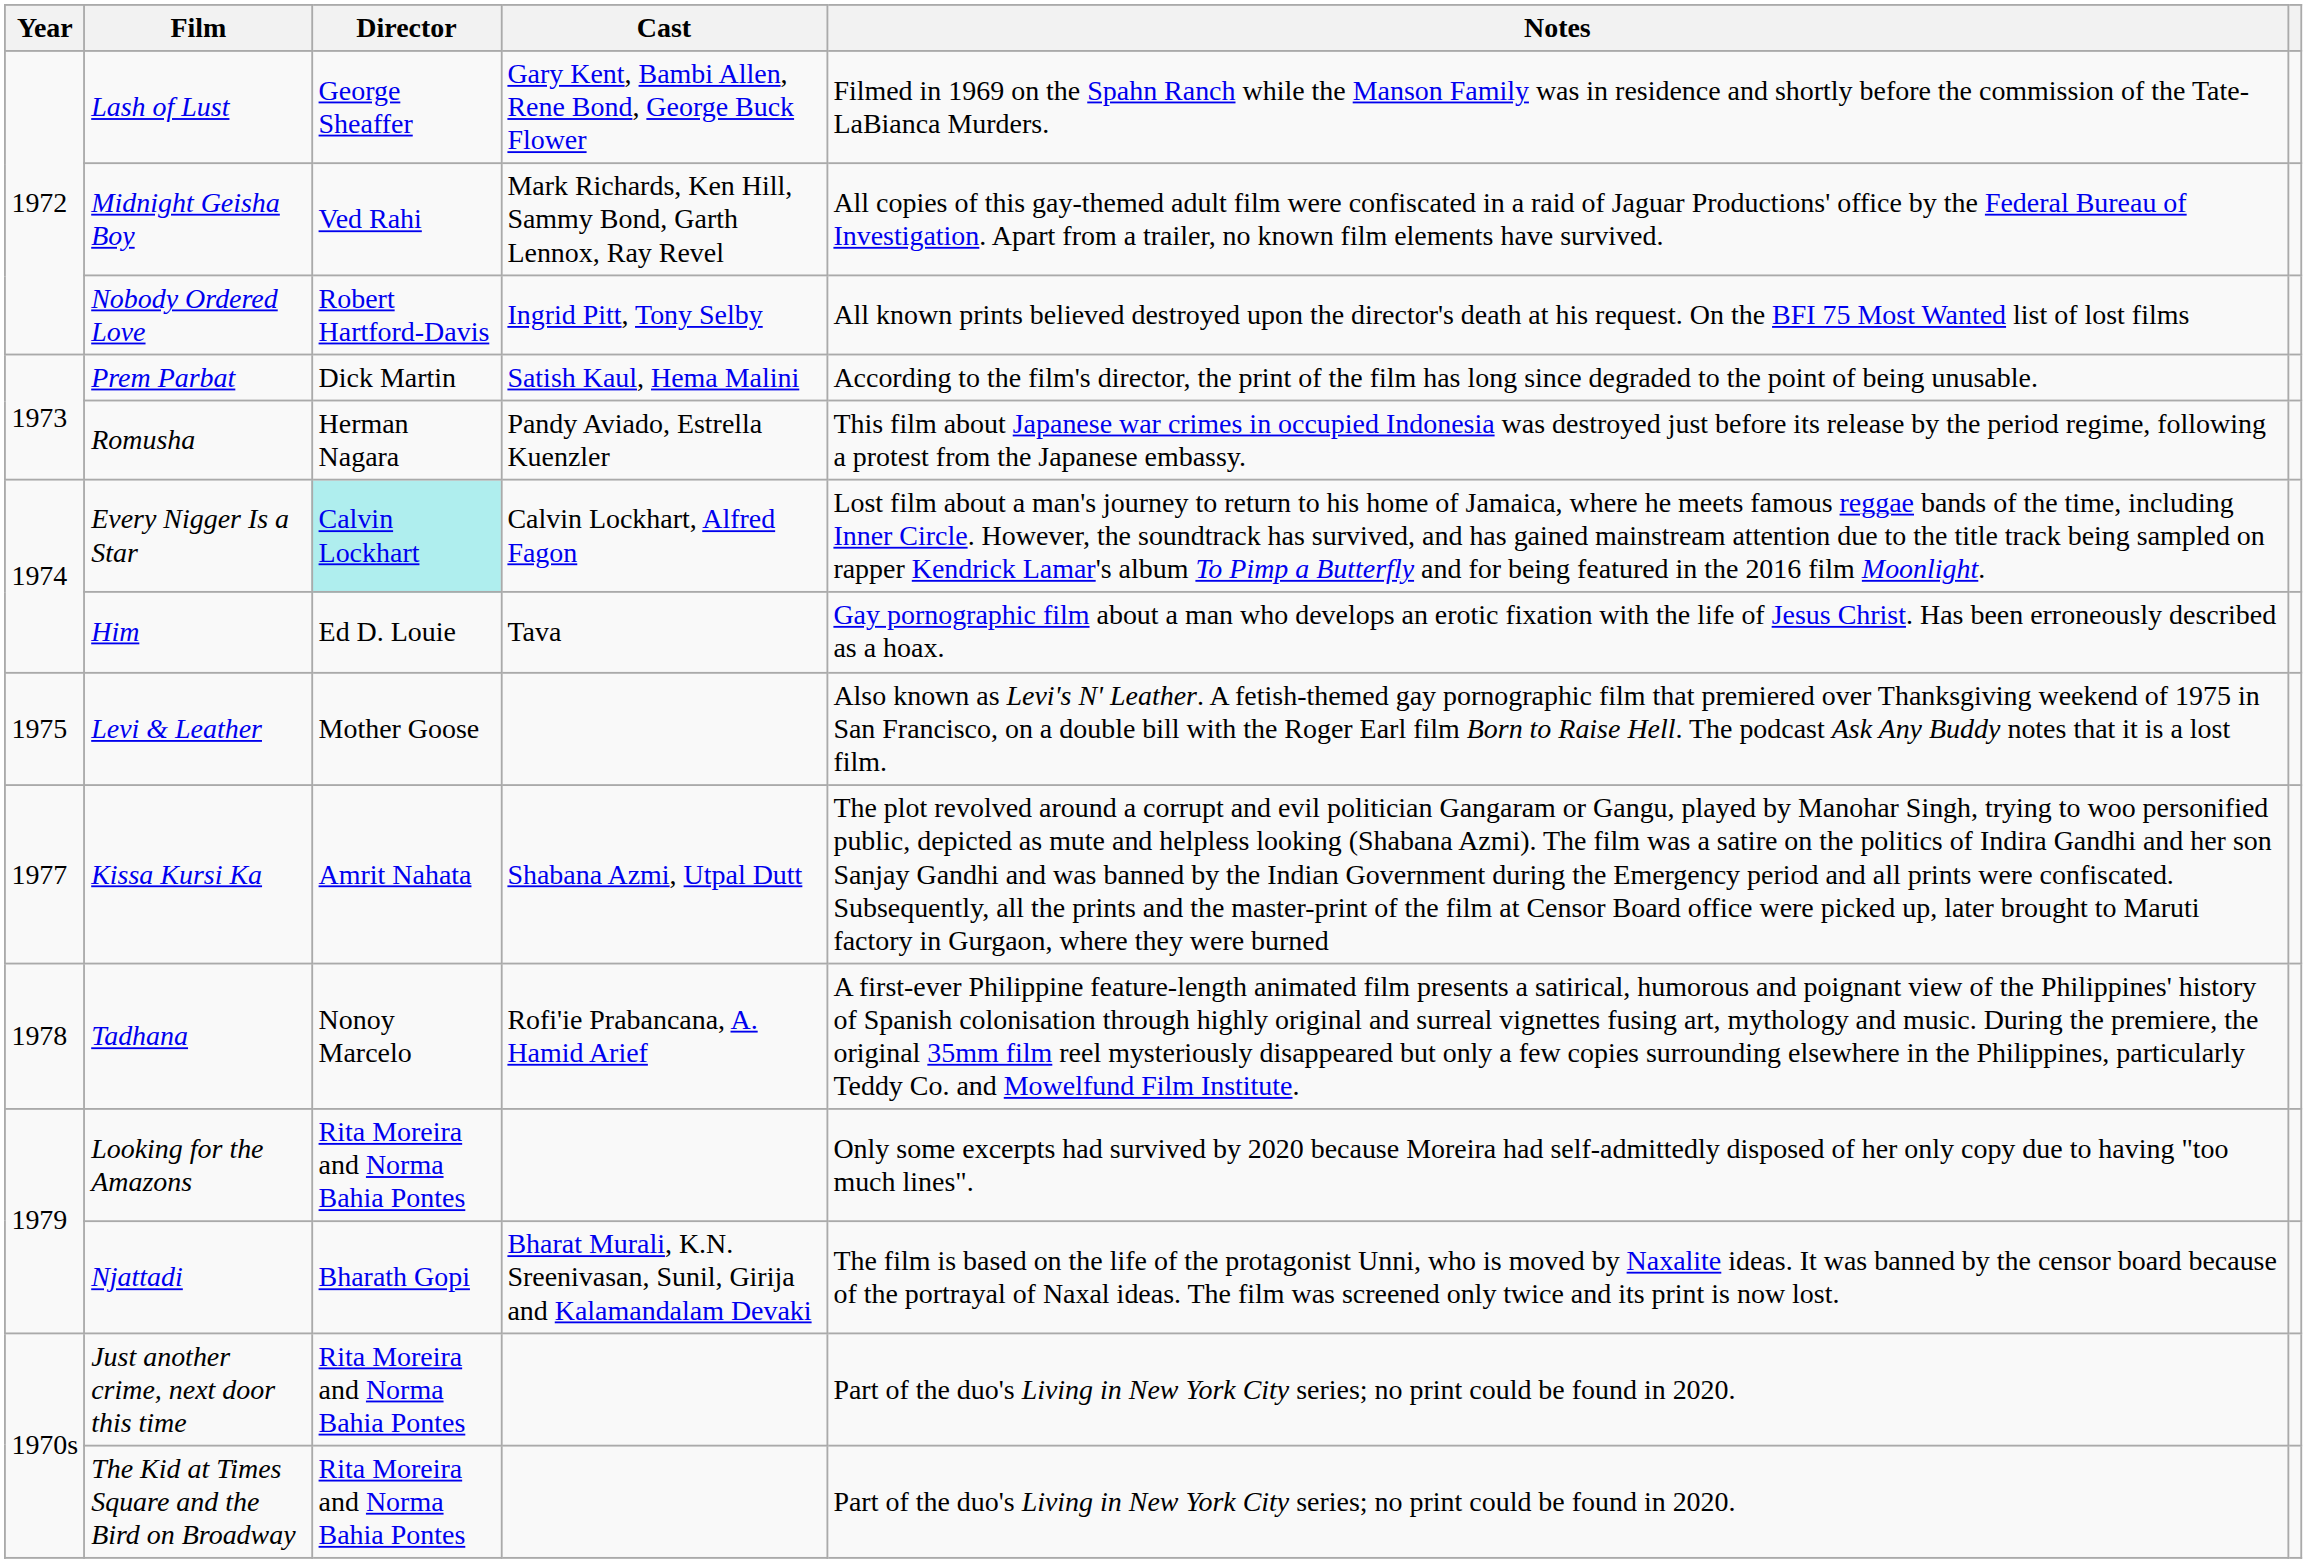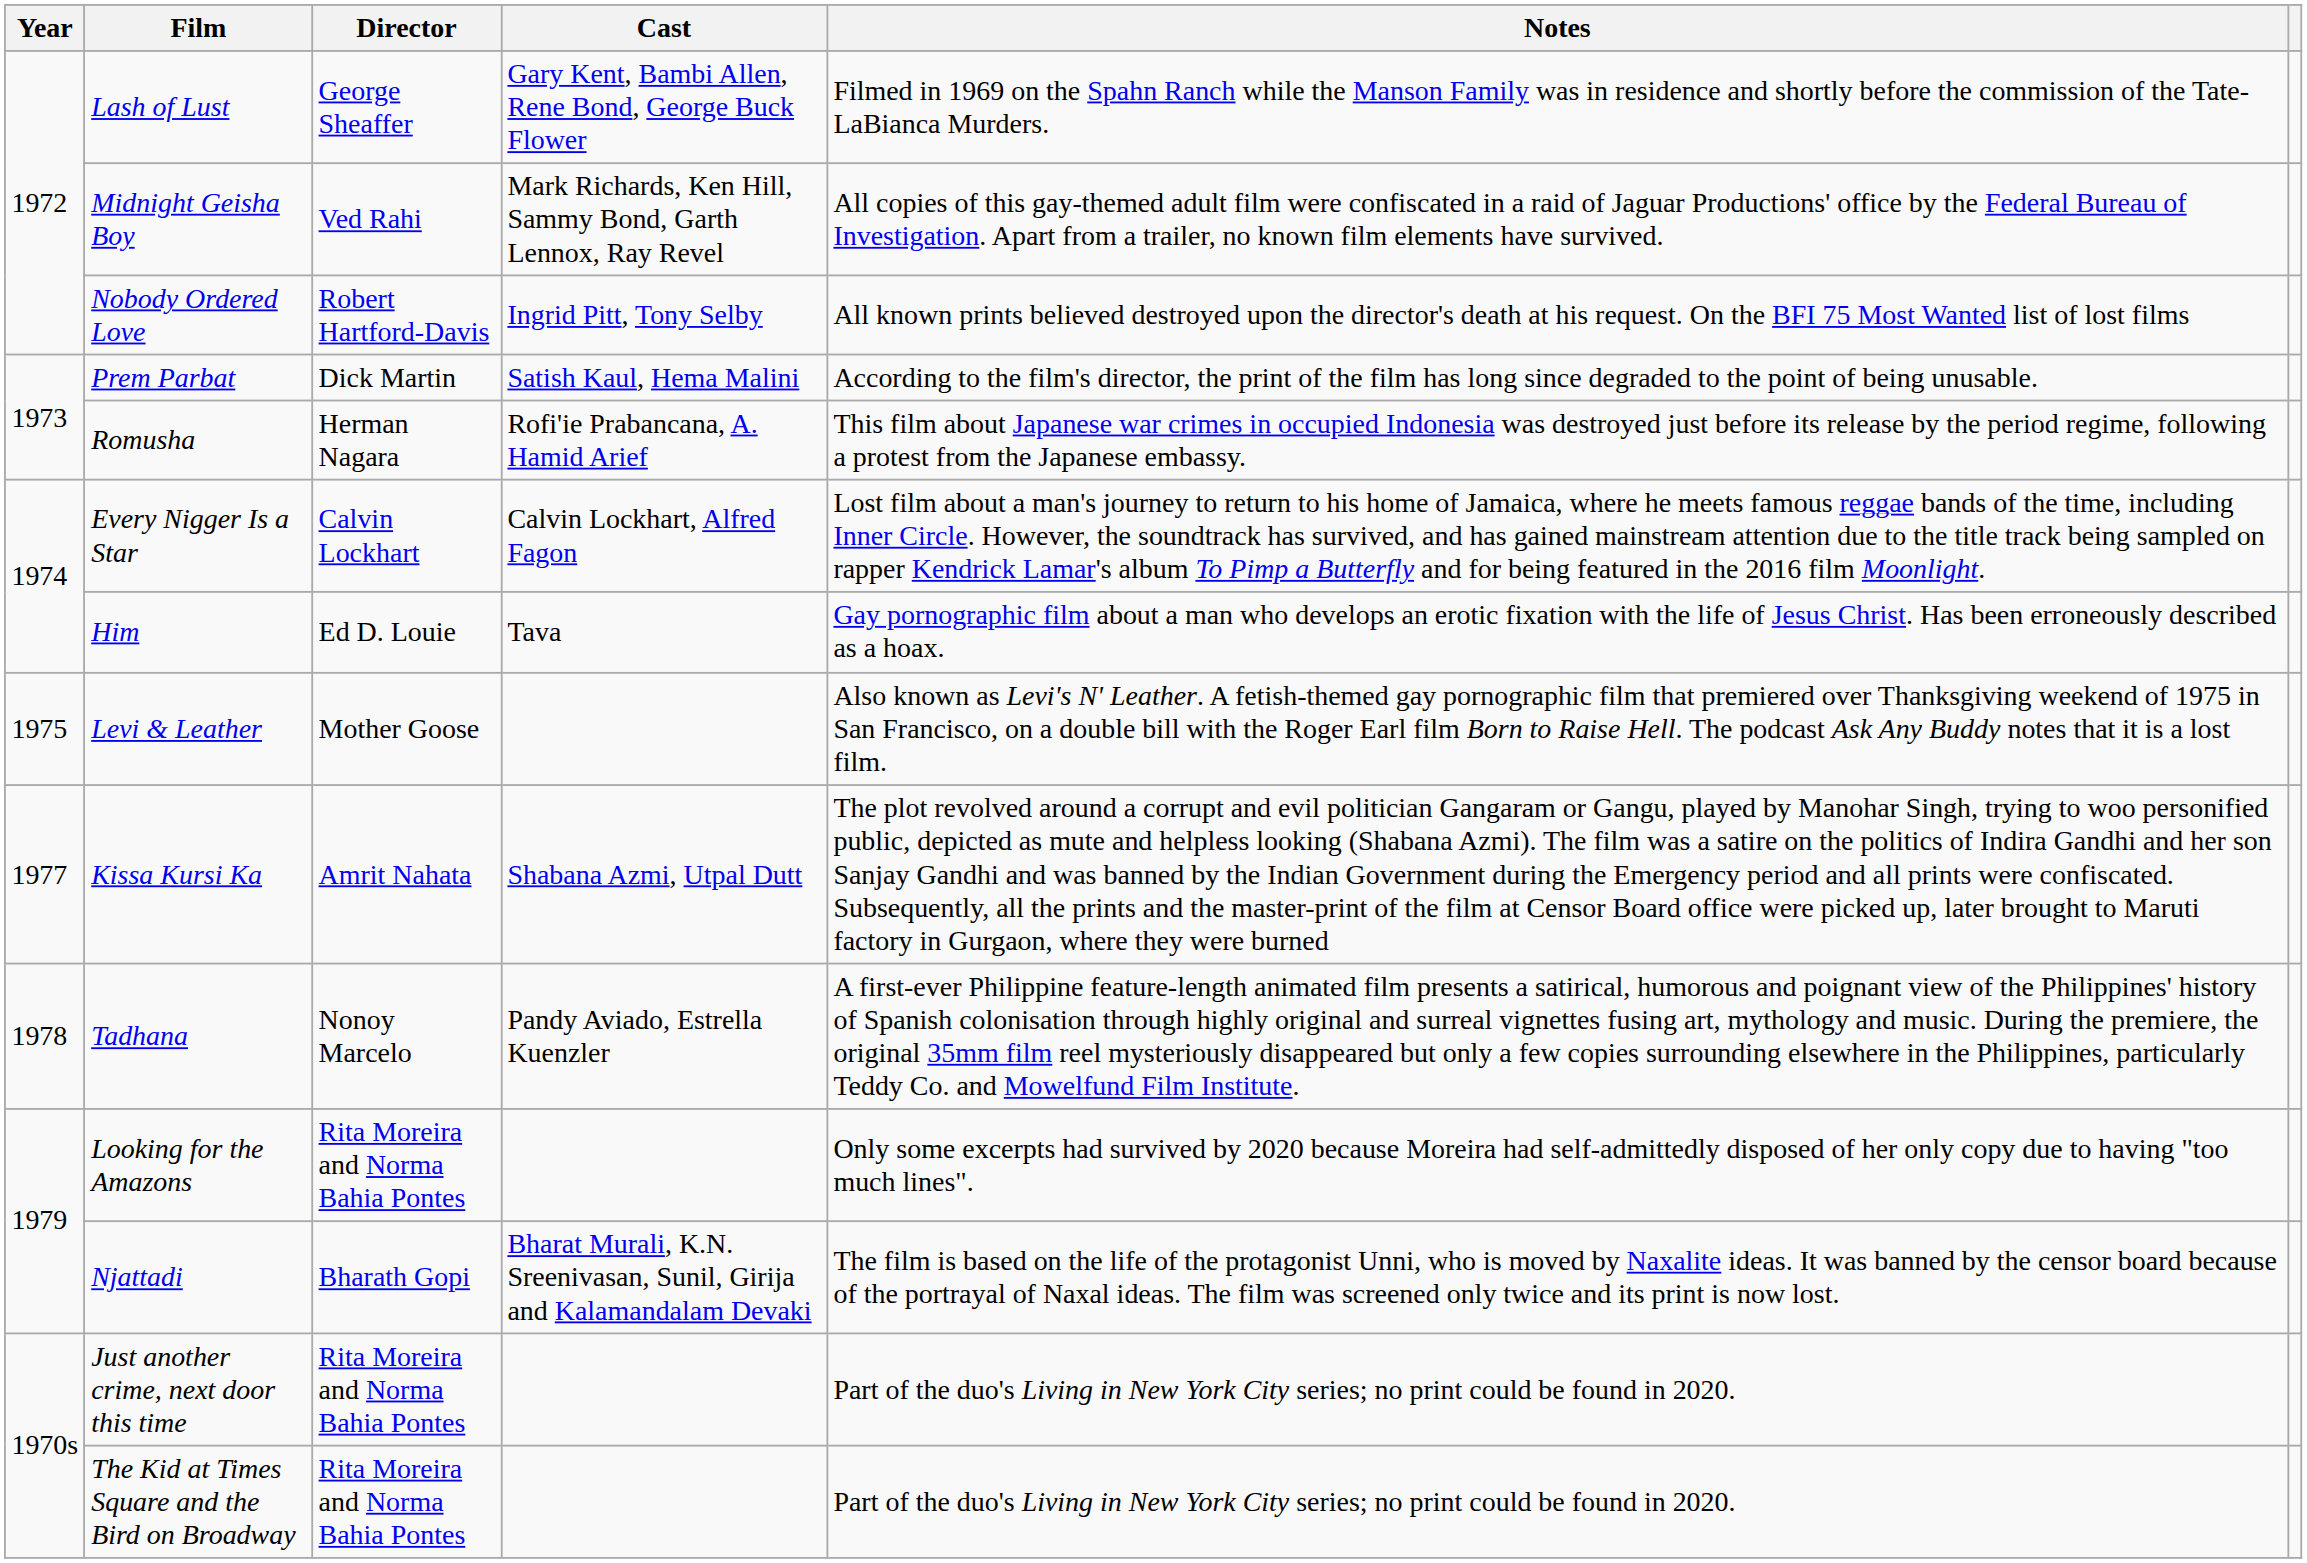Romusha | Cast: Pandy Aviado, Estrella Kuenzler -> Rofi'ie Prabancana, A. Hamid Arief
Every Nigger Is a Star | Director: paleturquoise background -> no background
Tadhana | Cast: Rofi'ie Prabancana, A. Hamid Arief -> Pandy Aviado, Estrella Kuenzler
